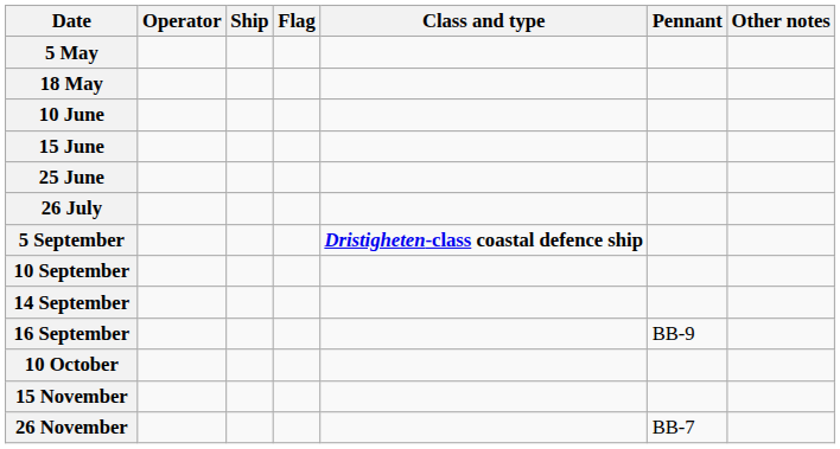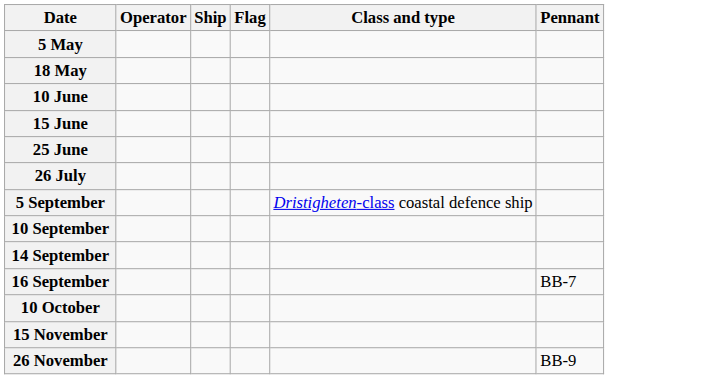- column: Other notes
5 September | Class and type: bold -> normal
16 September | Pennant: BB-9 -> BB-7
26 November | Pennant: BB-7 -> BB-9
